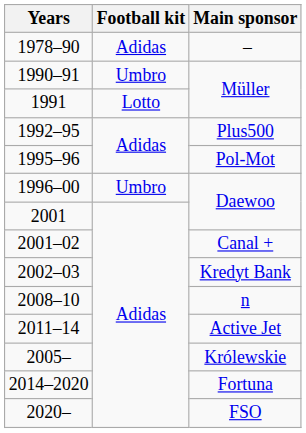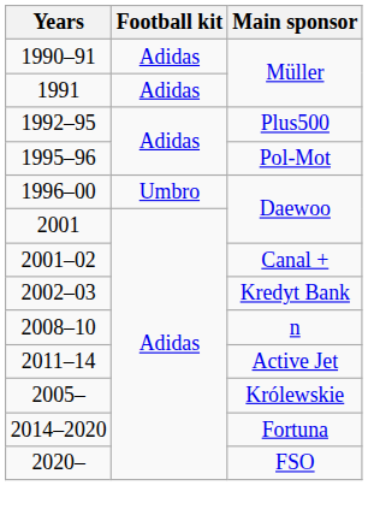- row: 1978–90 | Adidas | –
1990–91 | Football kit: Umbro -> Adidas
1991 | Football kit: Lotto -> Adidas
